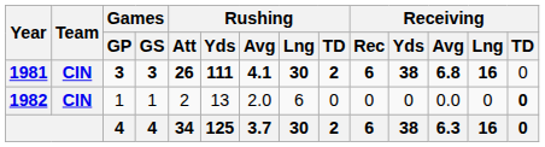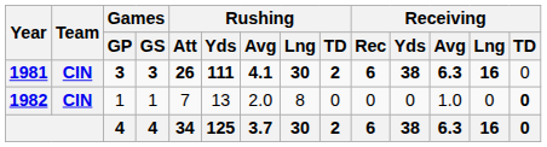1981 | Receiving / Avg: 6.8 -> 6.3
1982 | Rushing / Att: 2 -> 7
1982 | Rushing / Lng: 6 -> 8
1982 | Receiving / Avg: 0.0 -> 1.0
